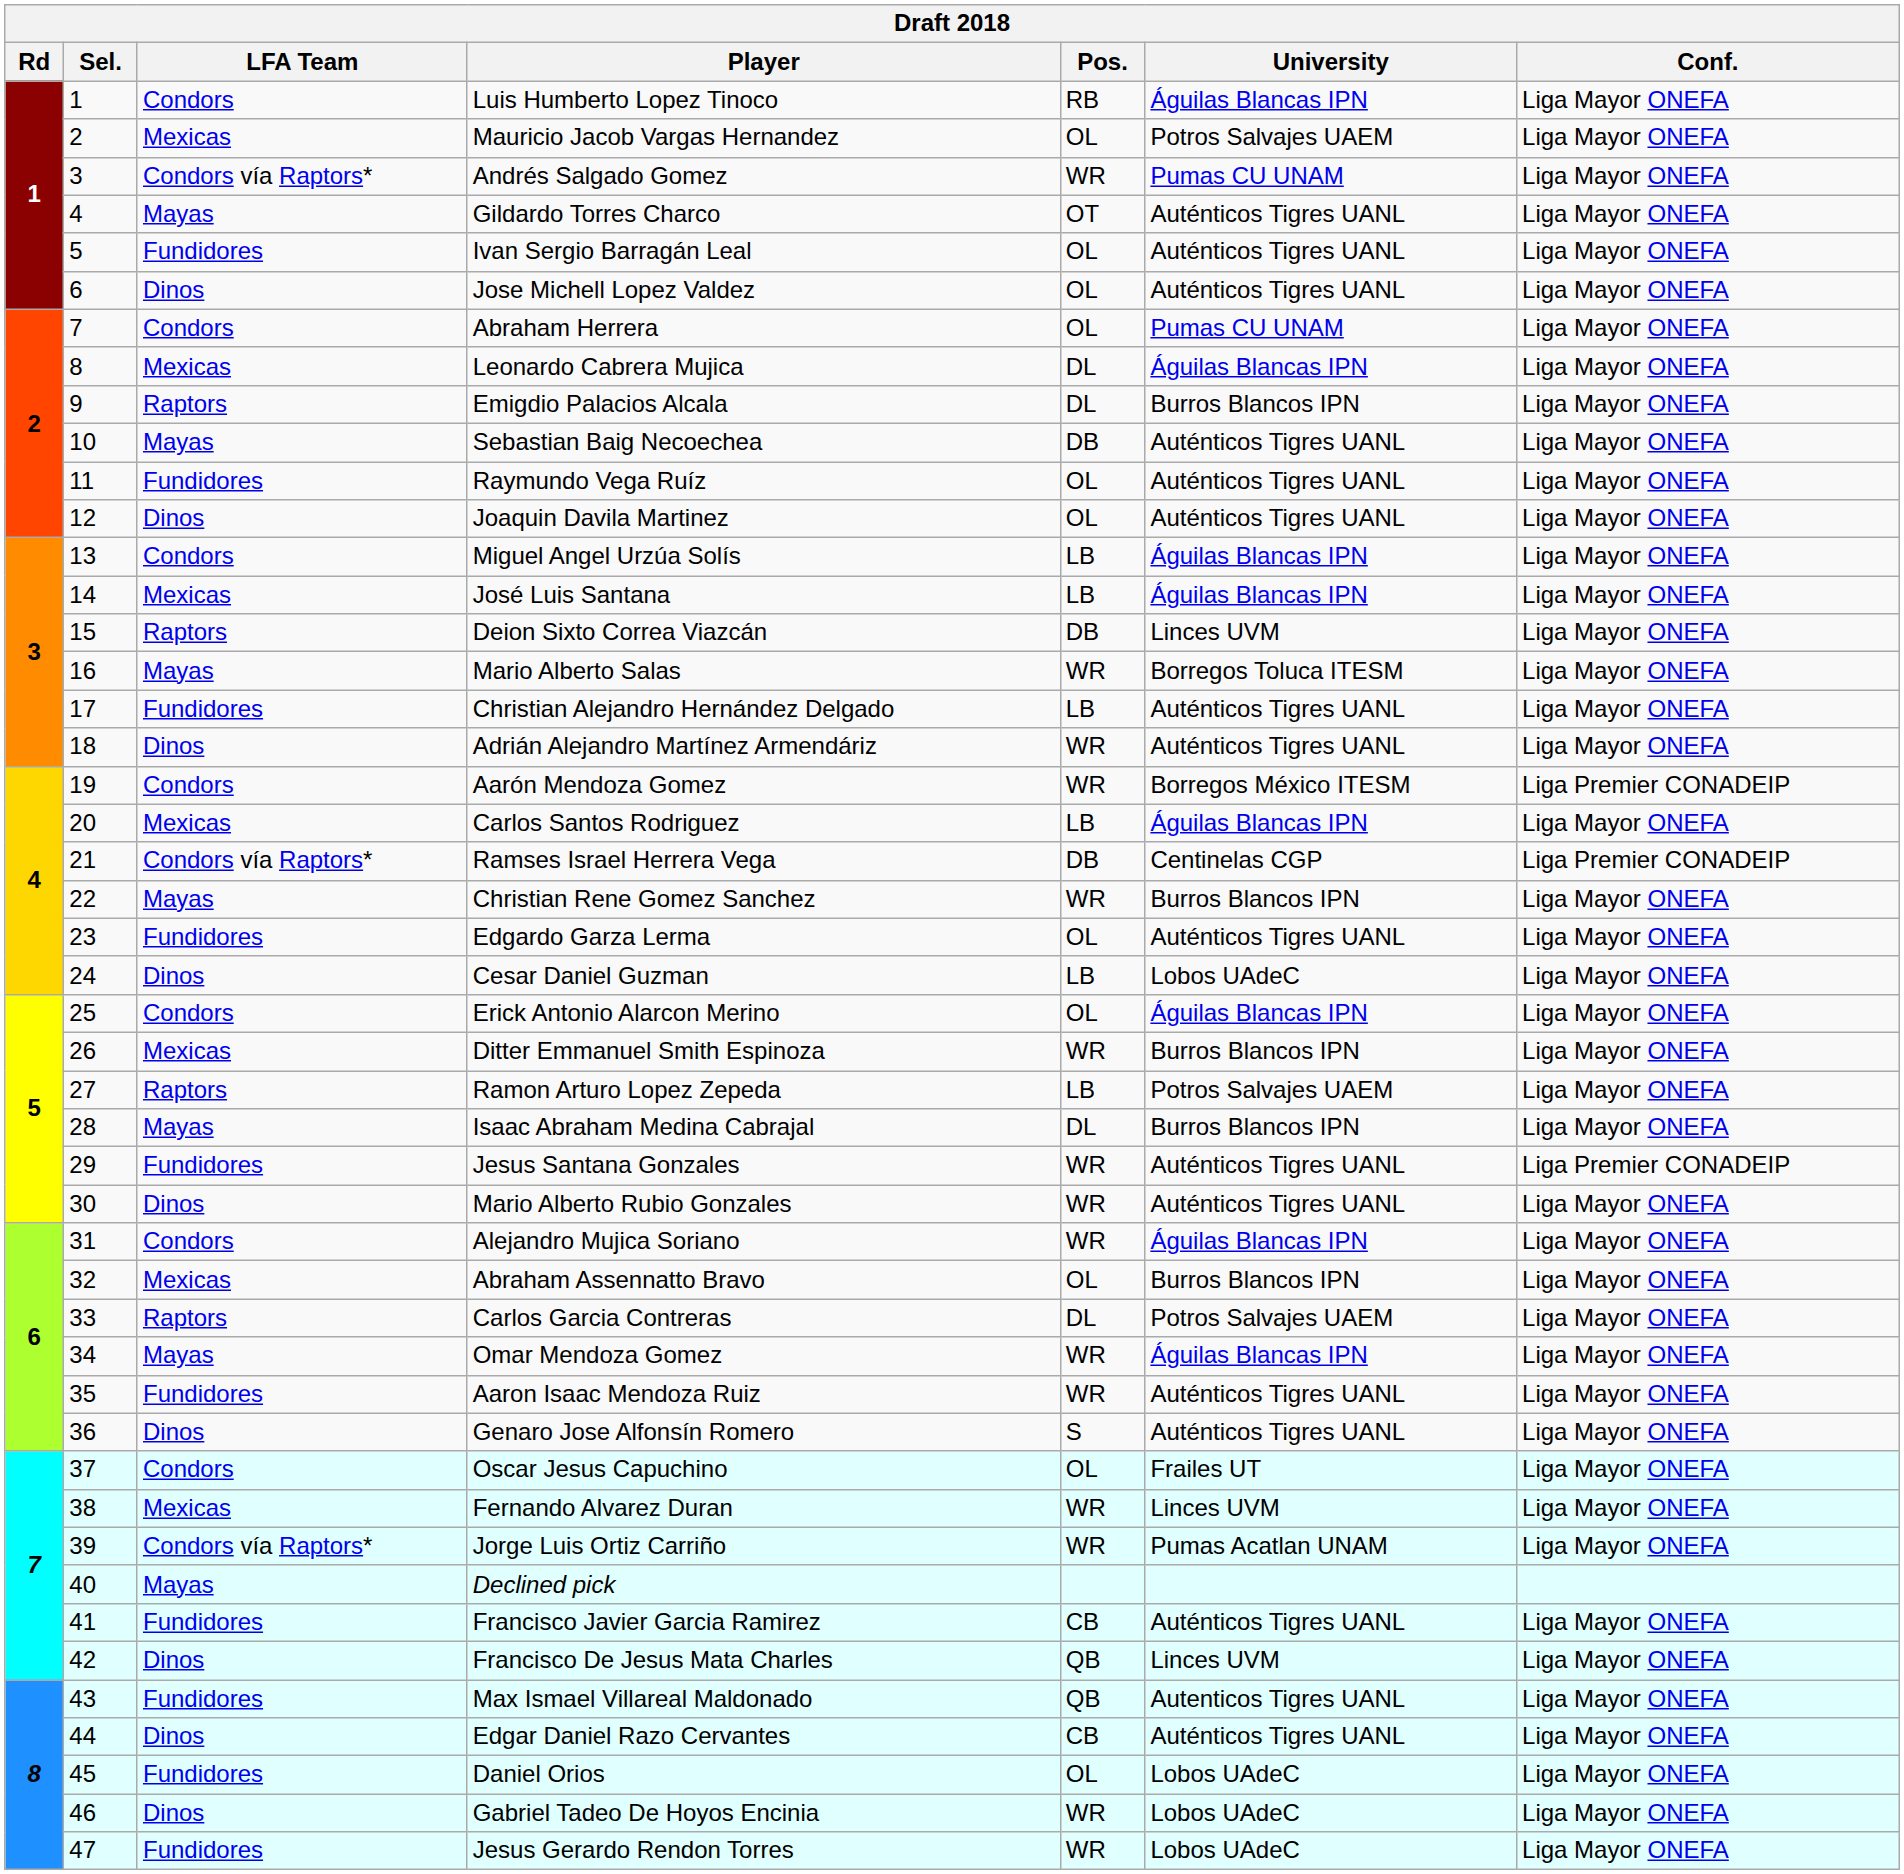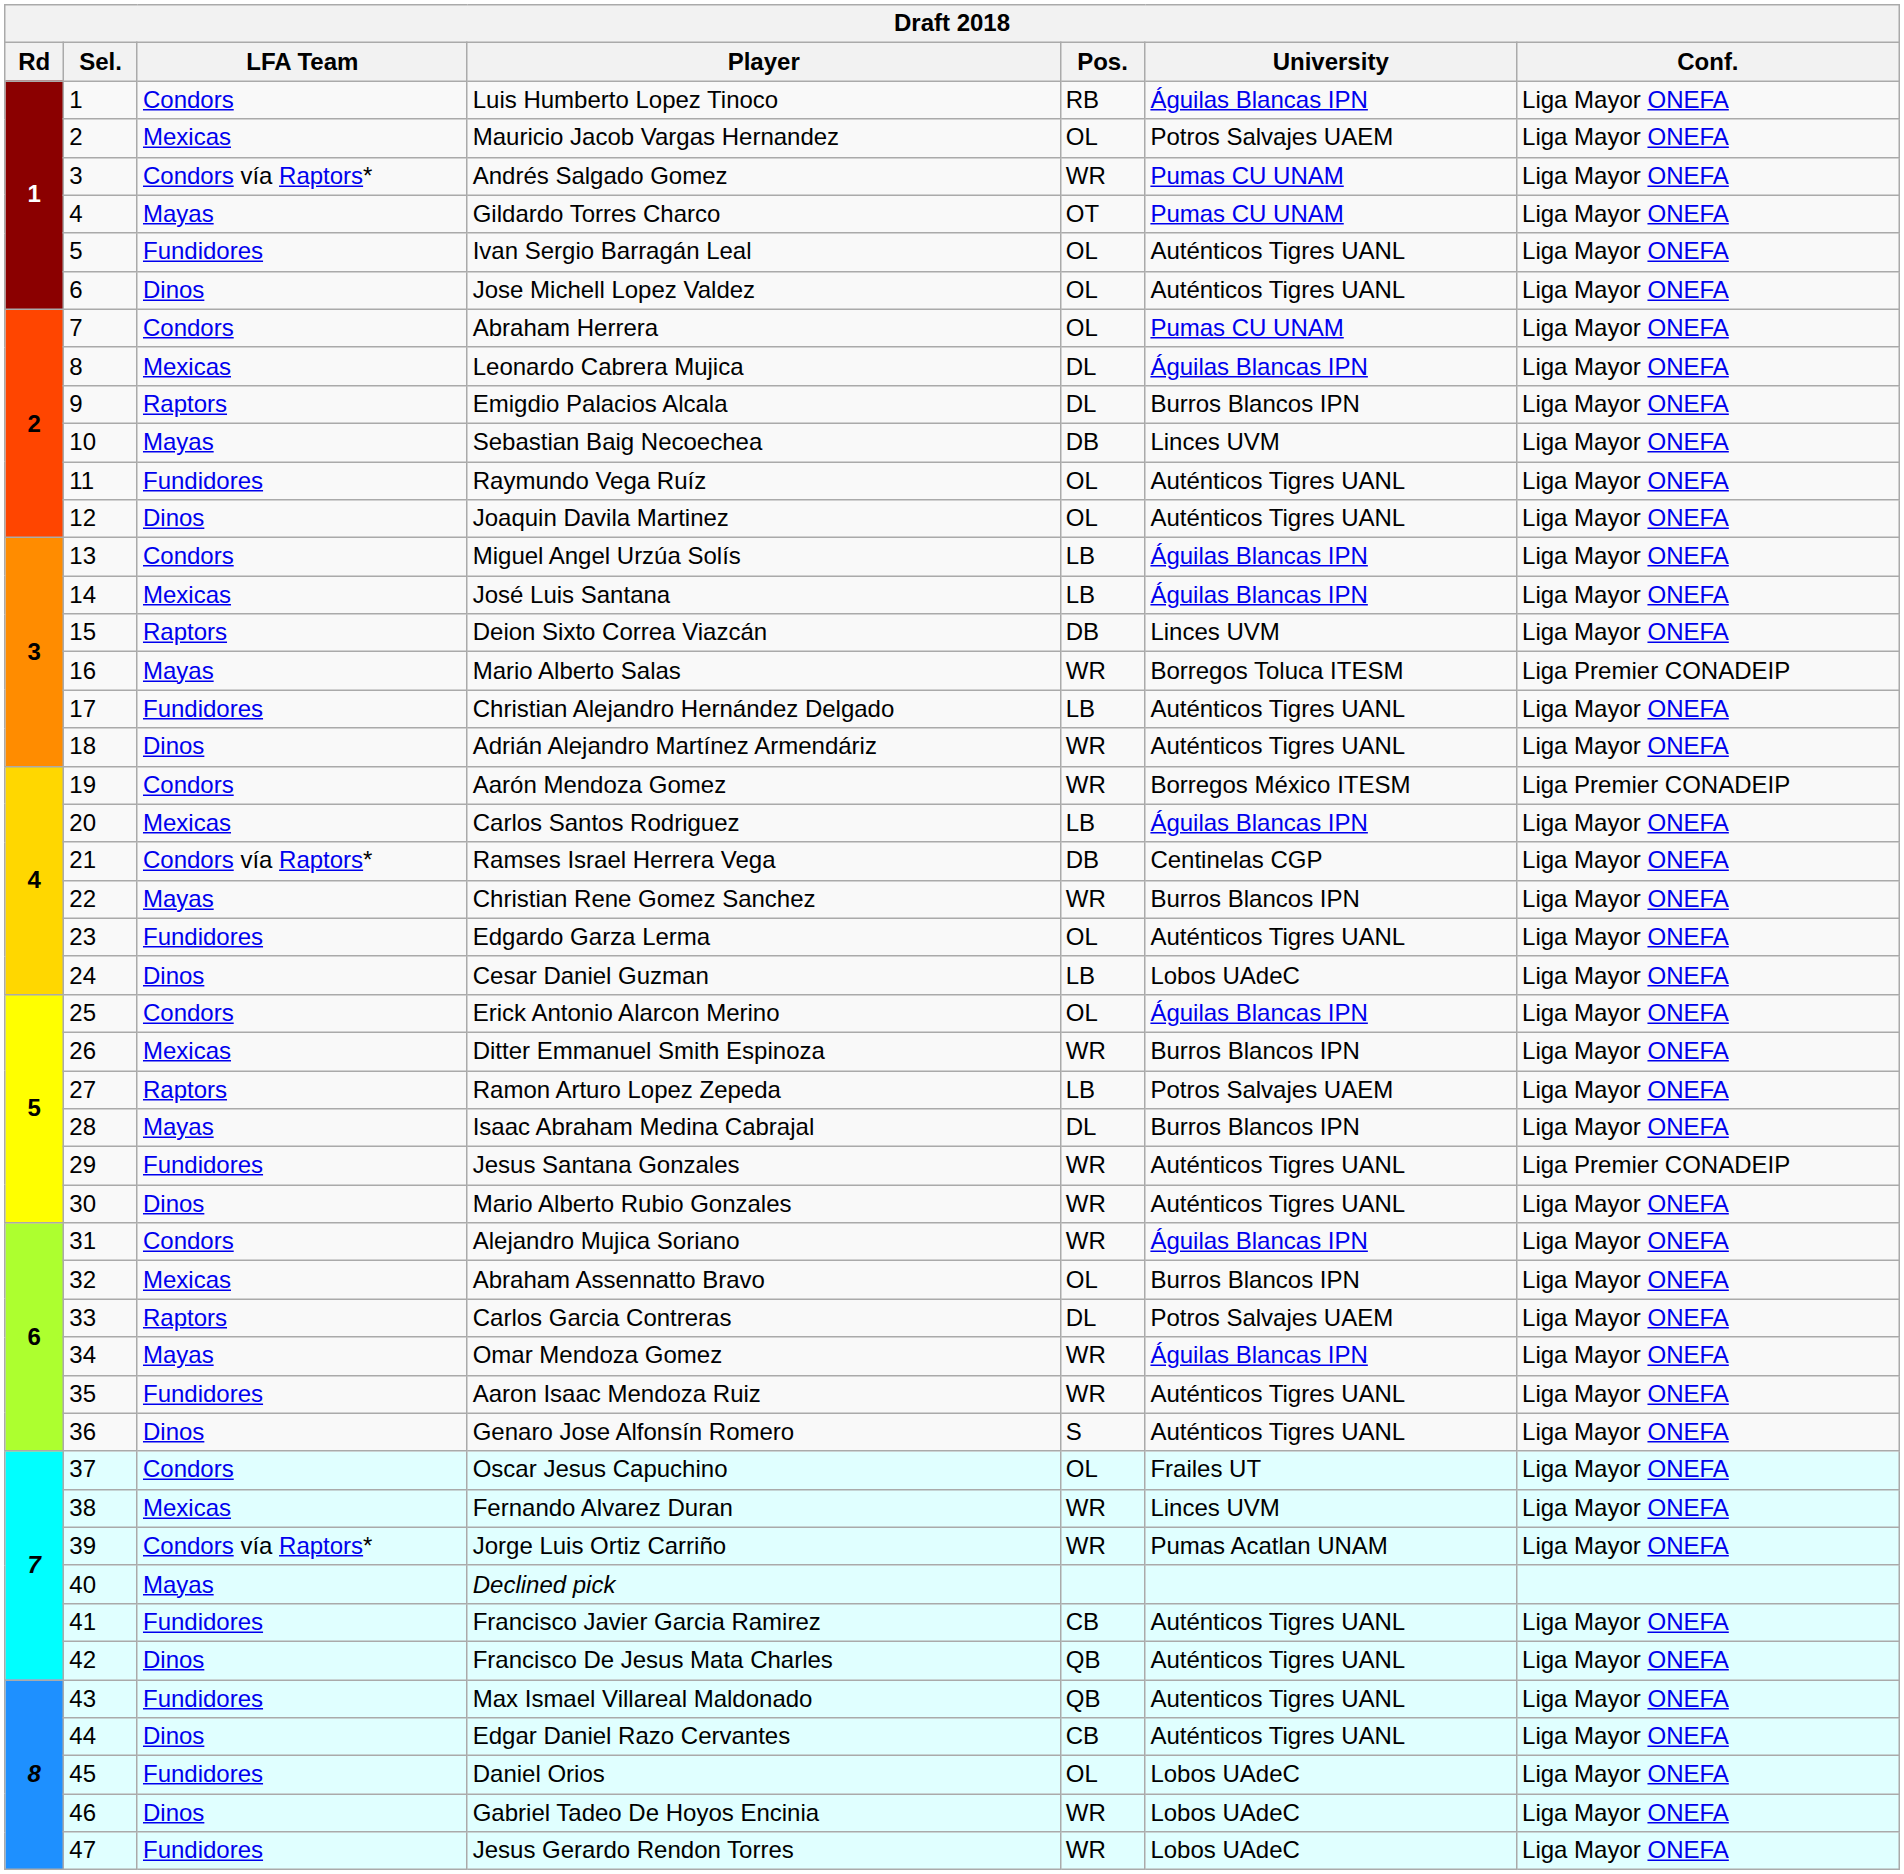Gildardo Torres Charco | University: Auténticos Tigres UANL -> Pumas CU UNAM
Sebastian Baig Necoechea | University: Auténticos Tigres UANL -> Linces UVM
Mario Alberto Salas | Conf.: Liga Mayor ONEFA -> Liga Premier CONADEIP
Ramses Israel Herrera Vega | Conf.: Liga Premier CONADEIP -> Liga Mayor ONEFA
Francisco De Jesus Mata Charles | University: Linces UVM -> Auténticos Tigres UANL
